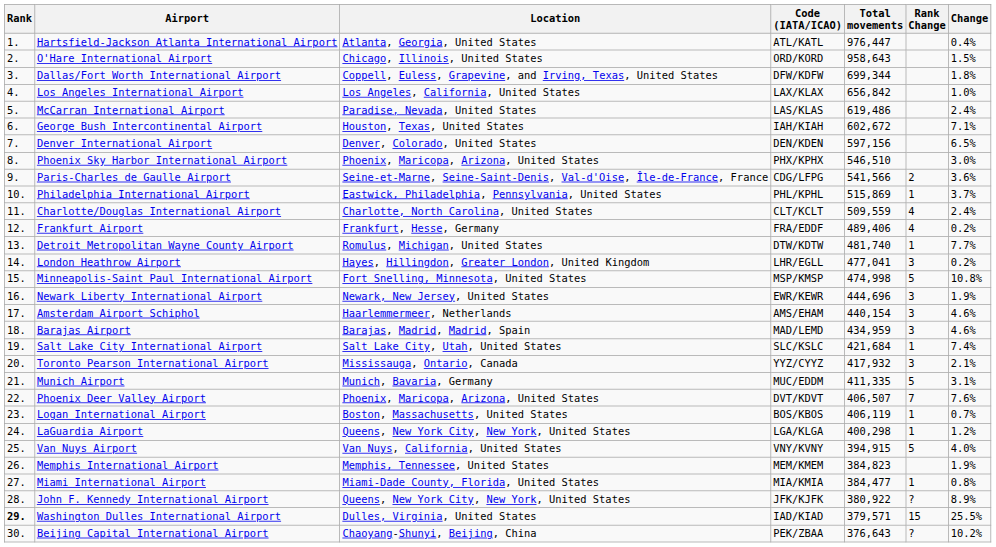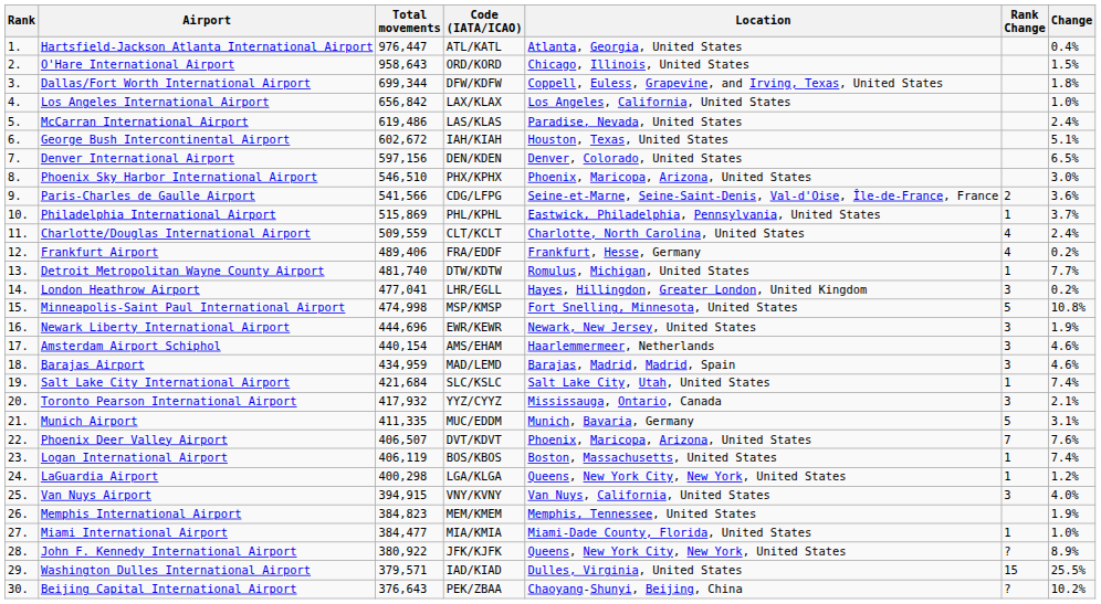columns swapped: Location <-> Total movements
George Bush Intercontinental Airport | Change: 7.1% -> 5.1%
Logan International Airport | Change: 0.7% -> 7.4%
Van Nuys Airport | Rank Change: 5 -> 3
Miami International Airport | Change: 0.8% -> 1.0%
Washington Dulles International Airport | Rank: bold -> normal
